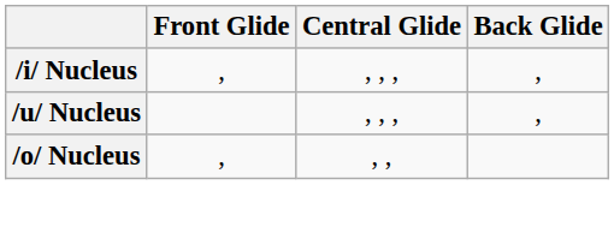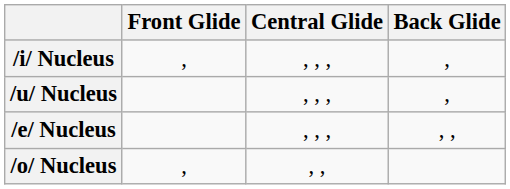+ row: /e/ Nucleus | , , , | , ,
